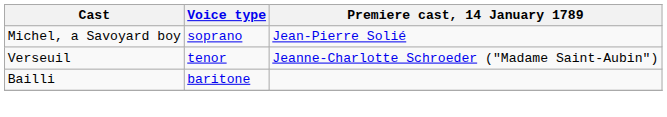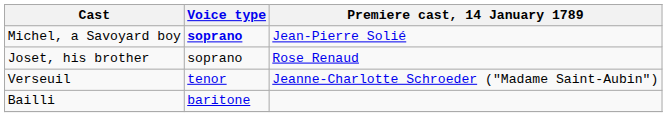Michel, a Savoyard boy | Voice type: normal -> bold
+ row: Joset, his brother | soprano | Rose Renaud
